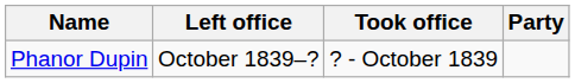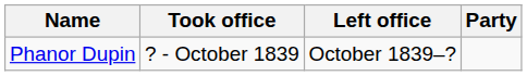columns swapped: Took office <-> Left office
